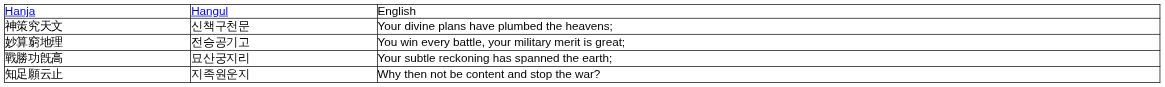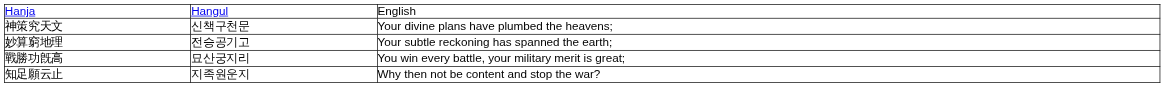妙算窮地理 | column 3: You win every battle, your military merit is great; -> Your subtle reckoning has spanned the earth;
戰勝功旣高 | column 3: Your subtle reckoning has spanned the earth; -> You win every battle, your military merit is great;
